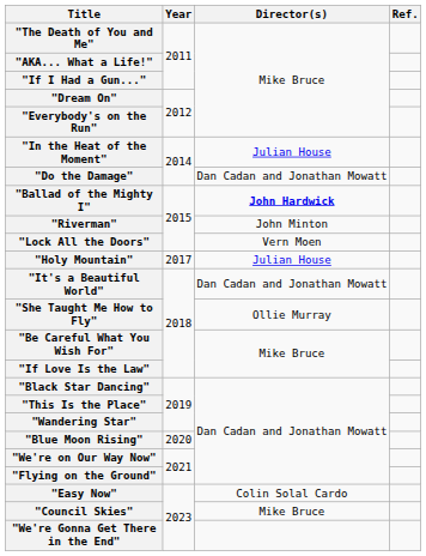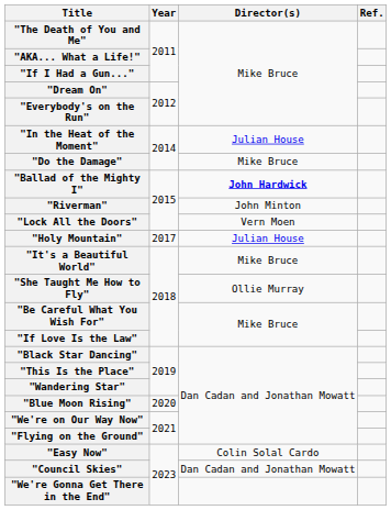"Do the Damage" | Director(s): Dan Cadan and Jonathan Mowatt -> Mike Bruce
"It's a Beautiful World" | Director(s): Dan Cadan and Jonathan Mowatt -> Mike Bruce
"Council Skies" | Director(s): Mike Bruce -> Dan Cadan and Jonathan Mowatt
